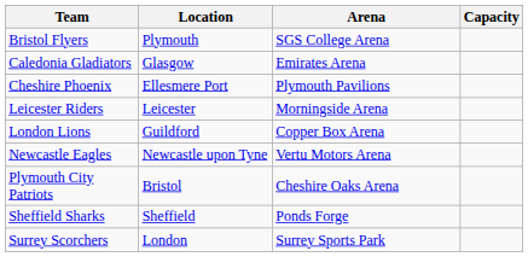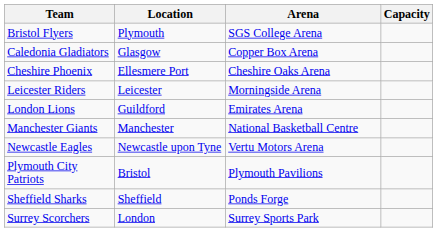Caledonia Gladiators | Arena: Emirates Arena -> Copper Box Arena
Cheshire Phoenix | Arena: Plymouth Pavilions -> Cheshire Oaks Arena
London Lions | Arena: Copper Box Arena -> Emirates Arena
+ row: Manchester Giants | Manchester | National Basketball Centre
Plymouth City Patriots | Arena: Cheshire Oaks Arena -> Plymouth Pavilions
